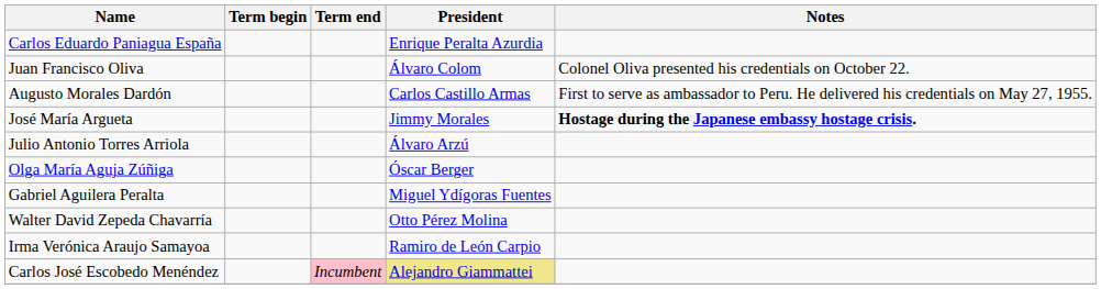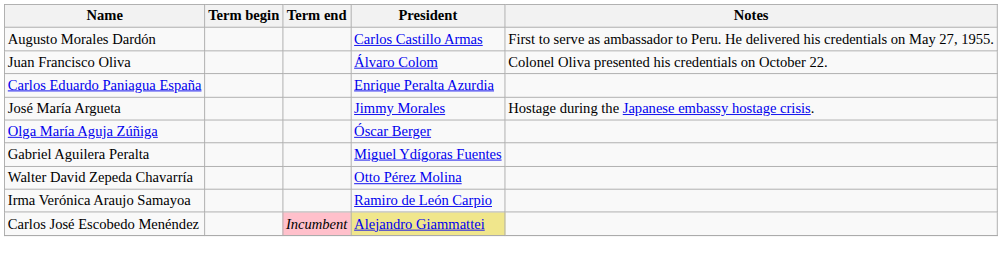rows swapped: Augusto Morales Dardón <-> Carlos Eduardo Paniagua España
José María Argueta | Notes: bold -> normal
- row: Julio Antonio Torres Arriola | Álvaro Arzú
